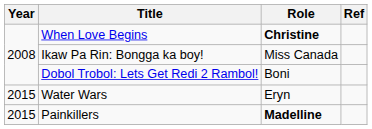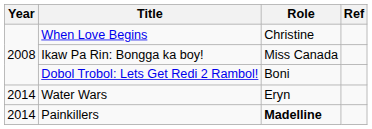When Love Begins | Role: bold -> normal
Water Wars | Year: 2015 -> 2014
Painkillers | Year: 2015 -> 2014
